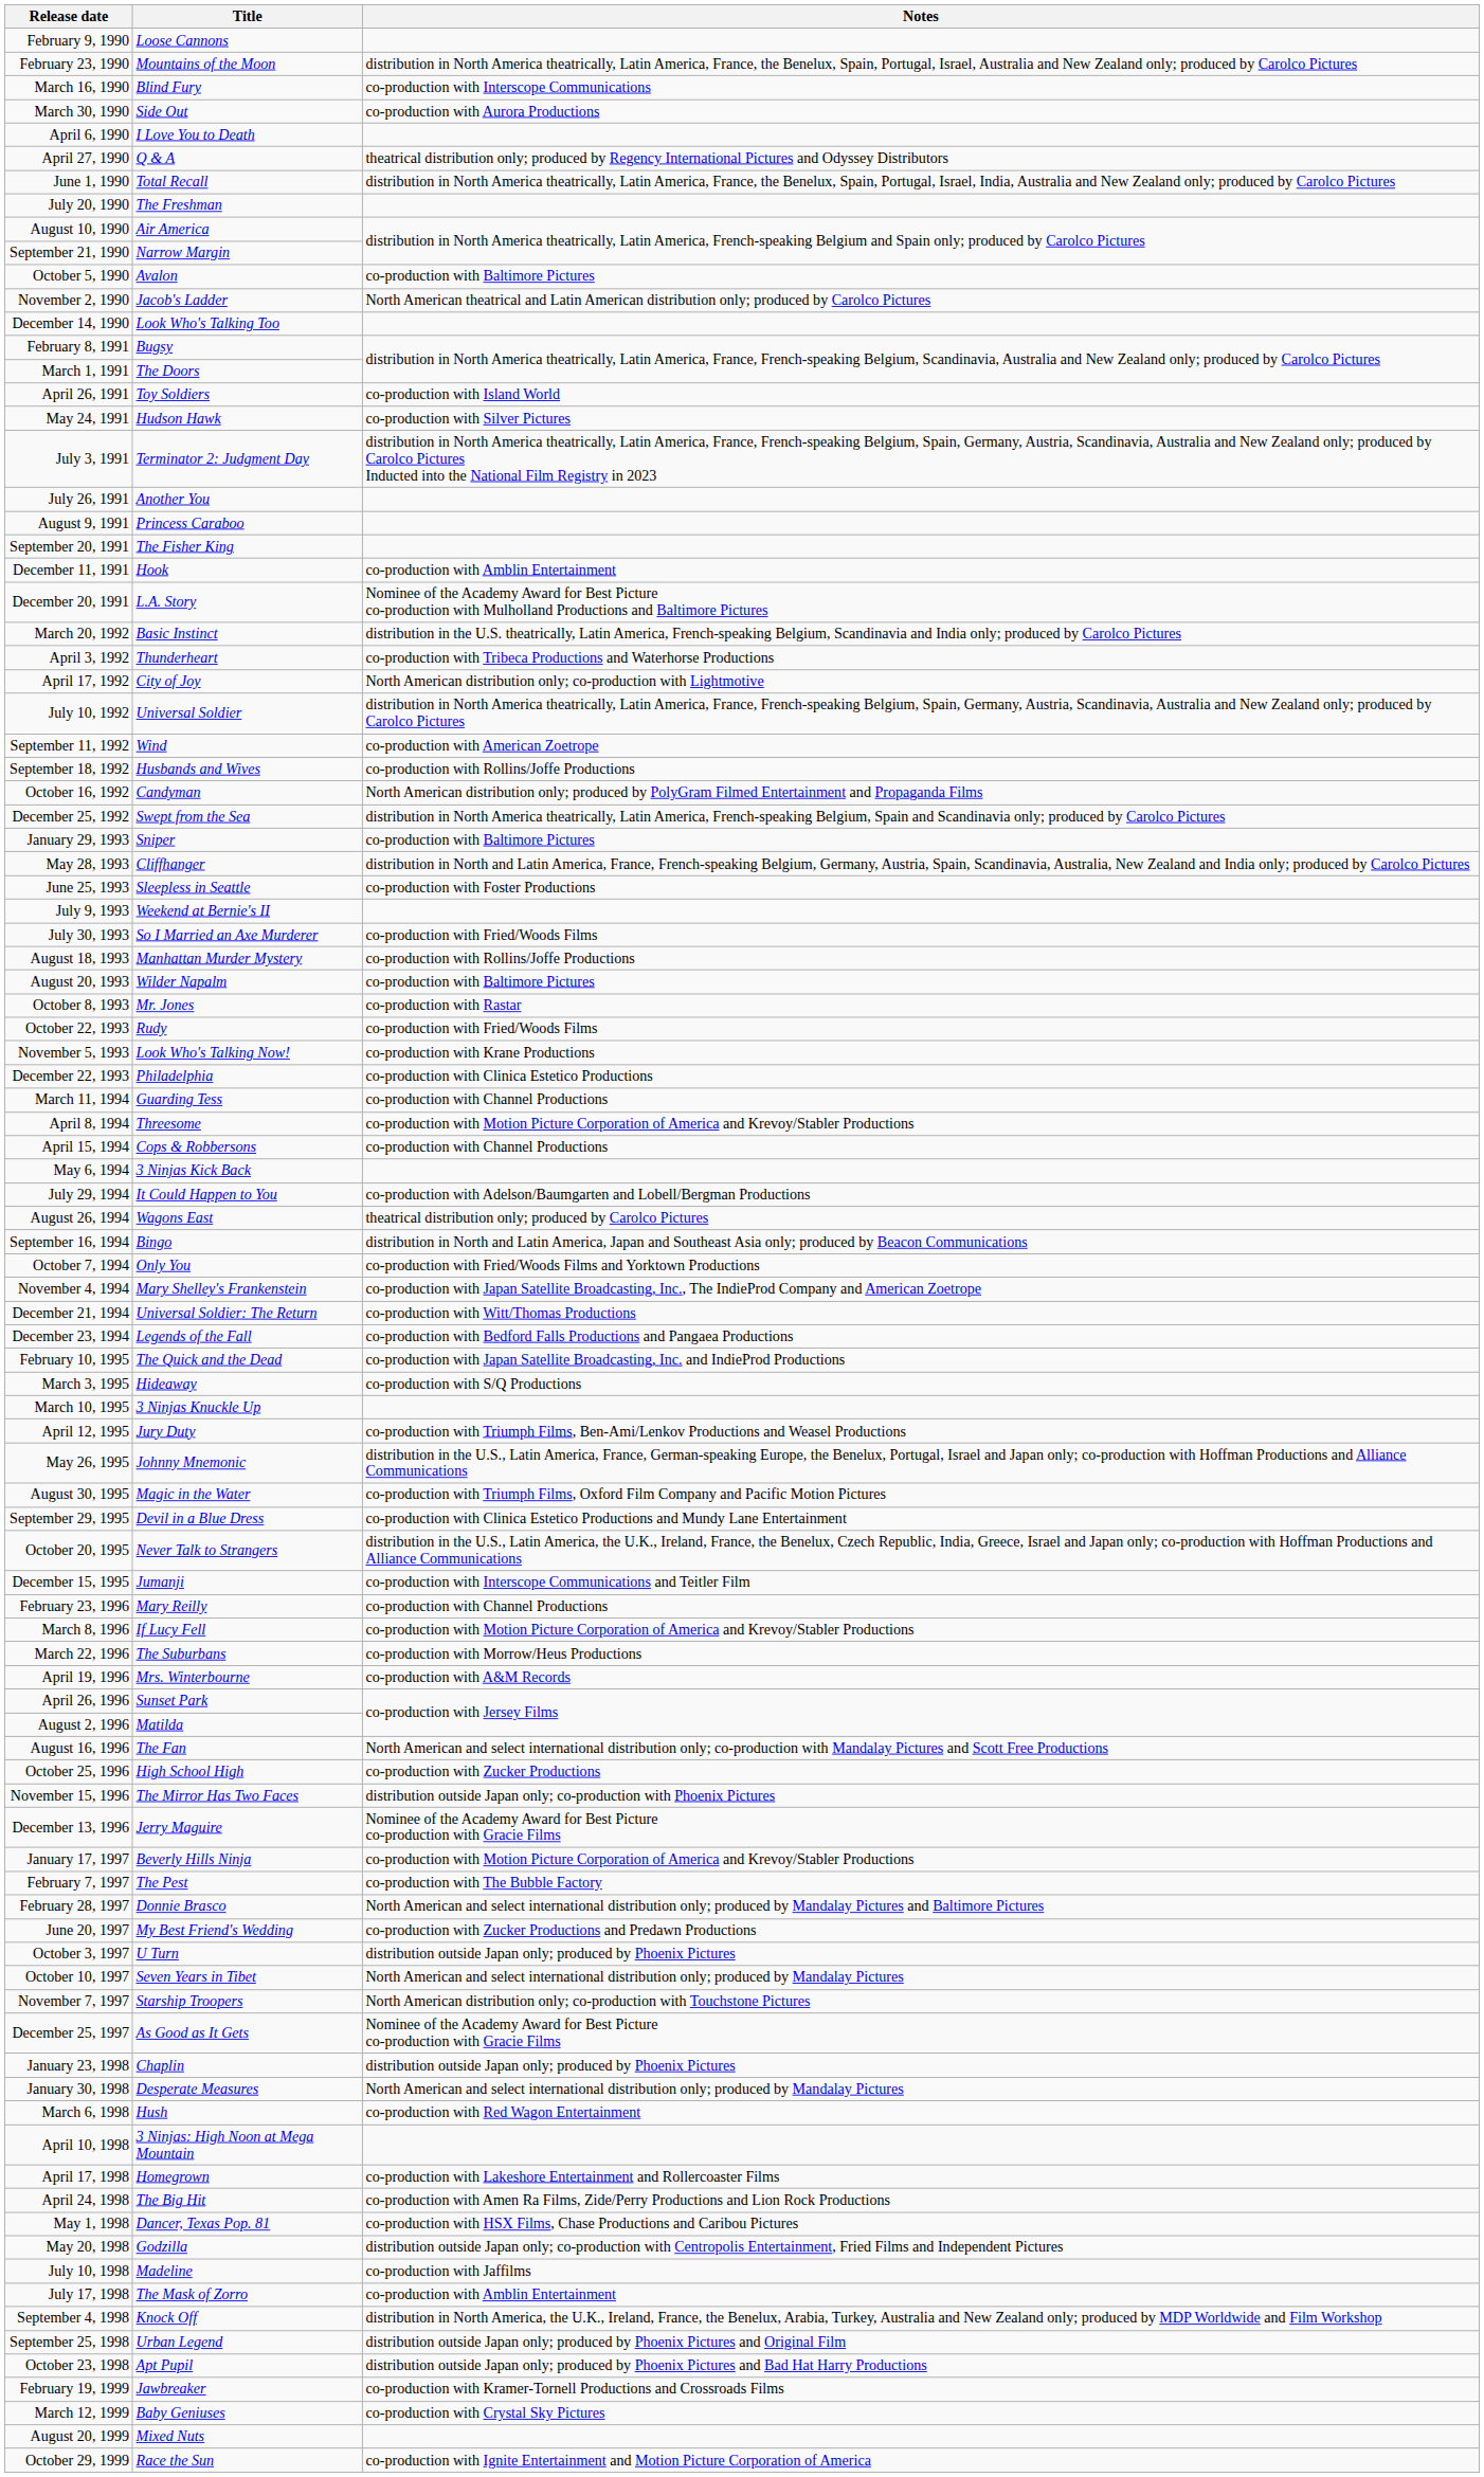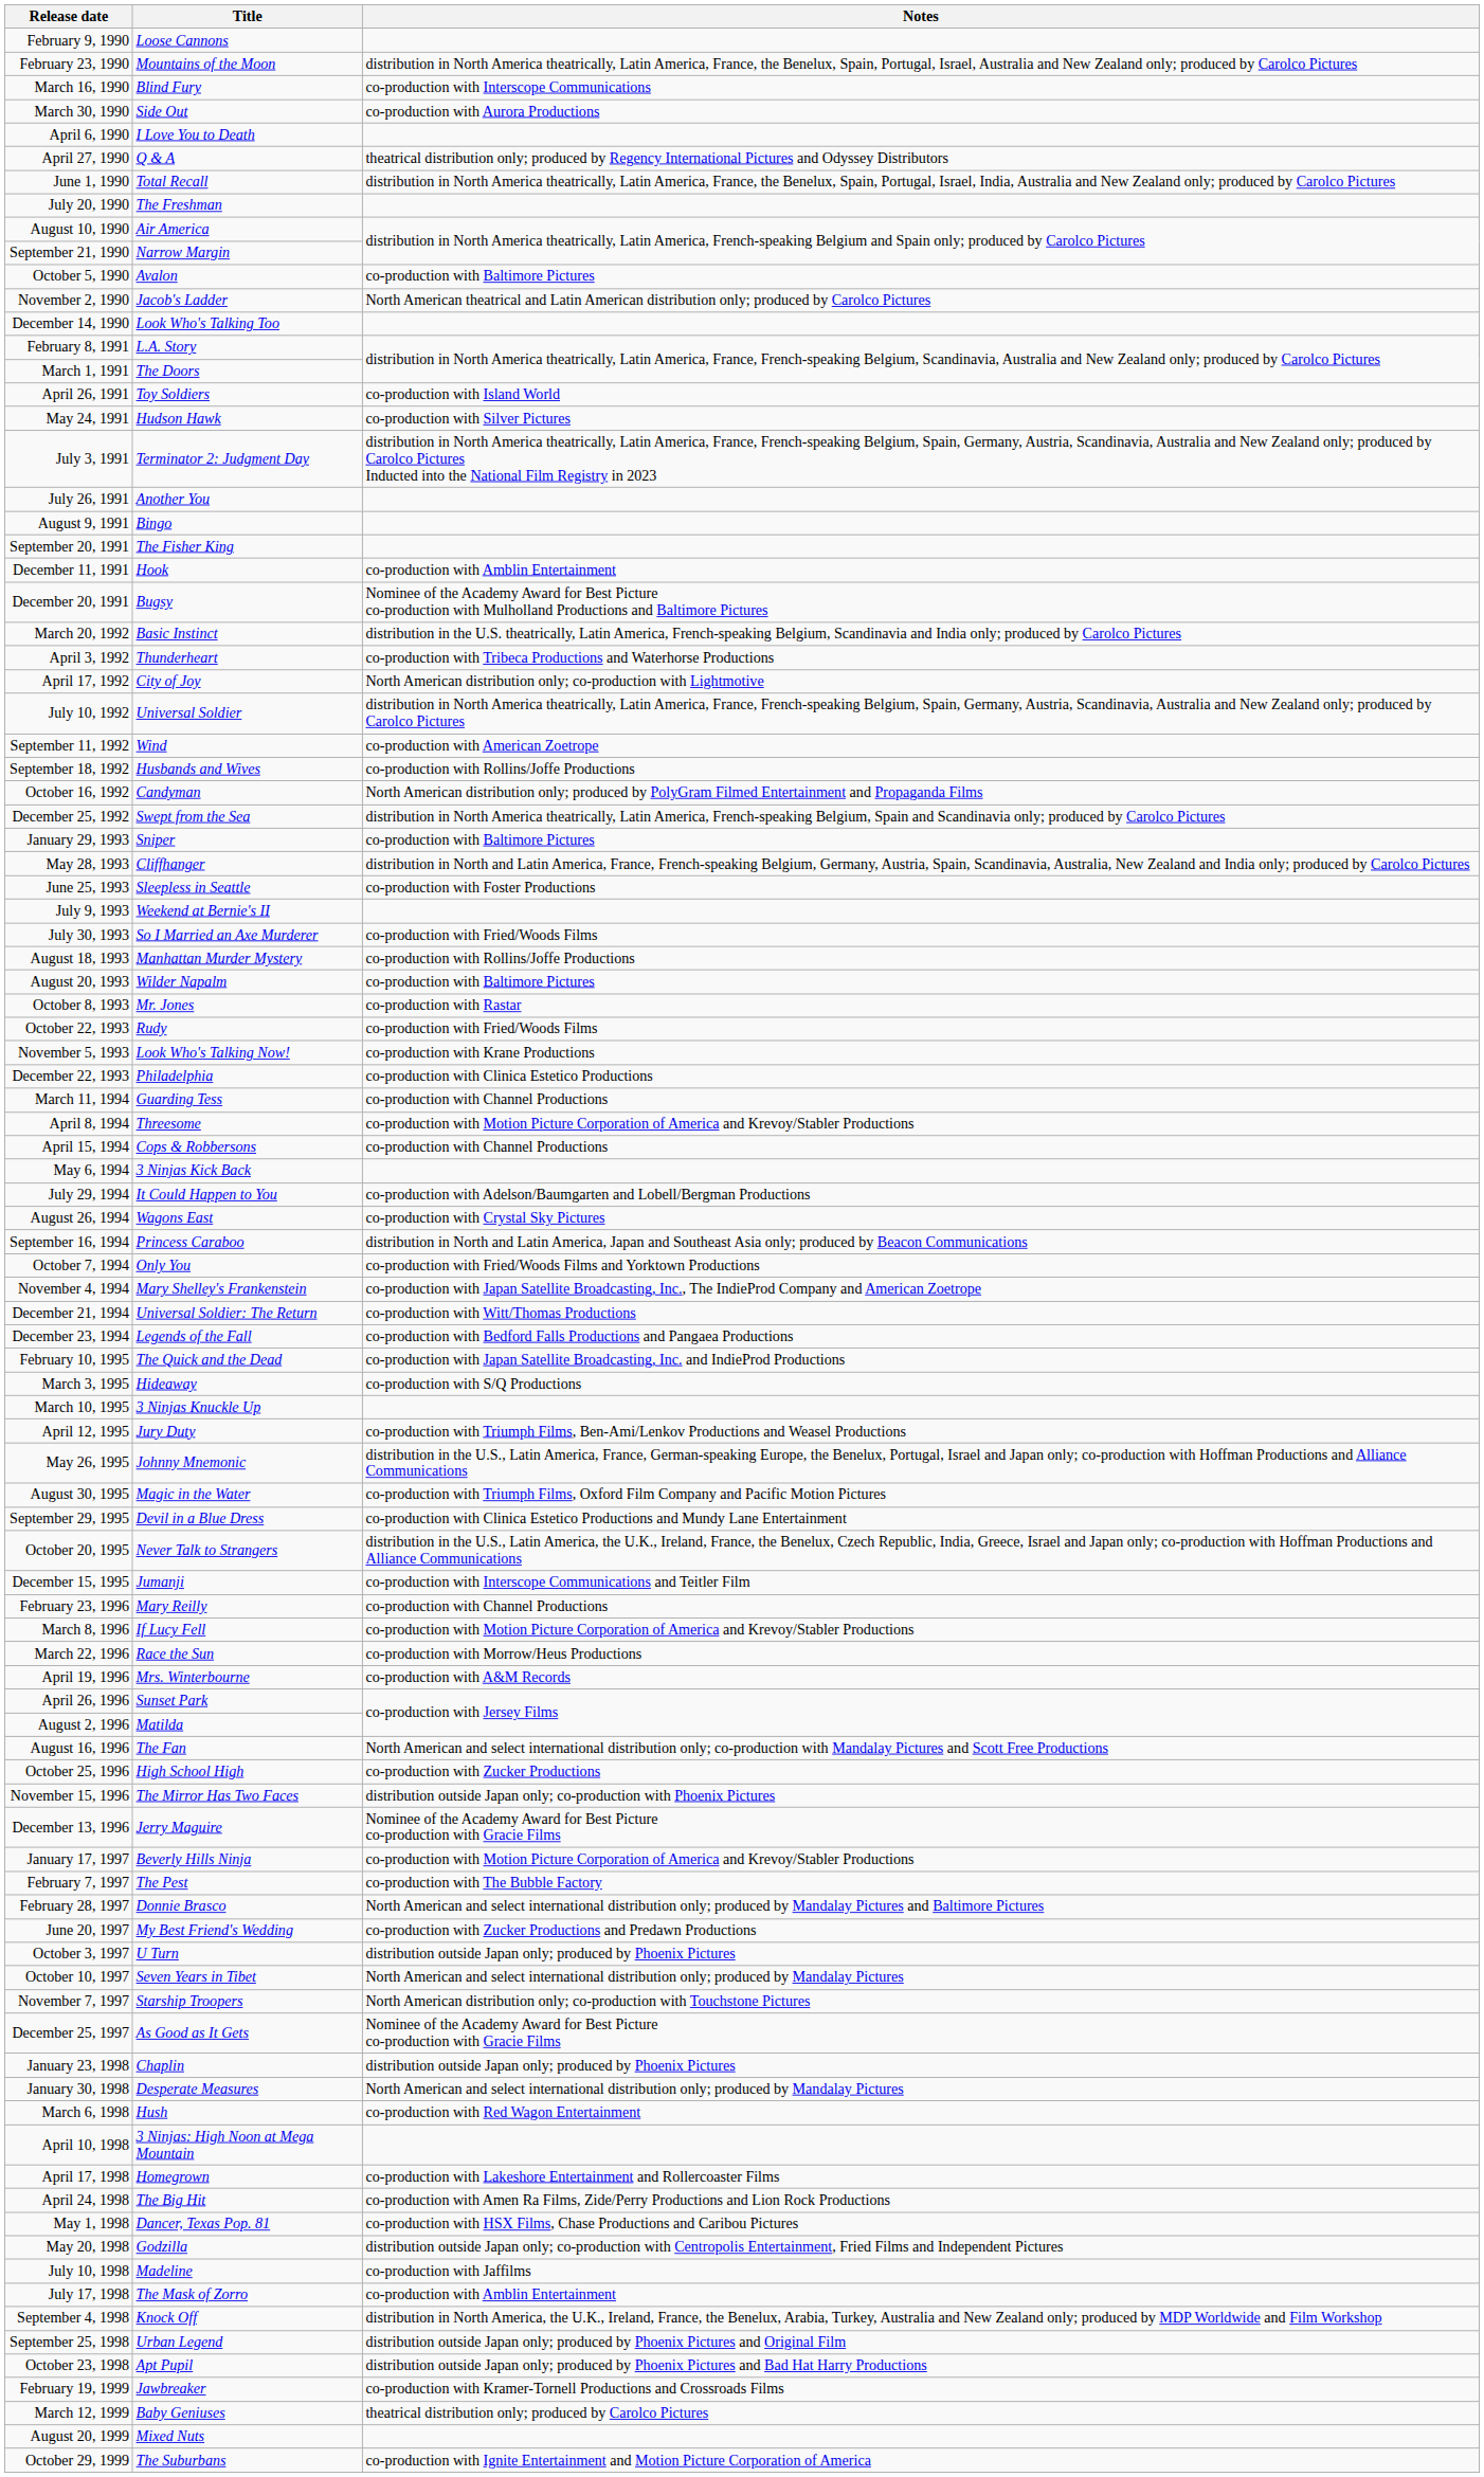February 8, 1991 | Title: Bugsy -> L.A. Story
August 9, 1991 | Title: Princess Caraboo -> Bingo
December 20, 1991 | Title: L.A. Story -> Bugsy
August 26, 1994 | Notes: theatrical distribution only; produced by Carolco Pictures -> co-production with Crystal Sky Pictures
September 16, 1994 | Title: Bingo -> Princess Caraboo
March 22, 1996 | Title: The Suburbans -> Race the Sun
March 12, 1999 | Notes: co-production with Crystal Sky Pictures -> theatrical distribution only; produced by Carolco Pictures
October 29, 1999 | Title: Race the Sun -> The Suburbans
